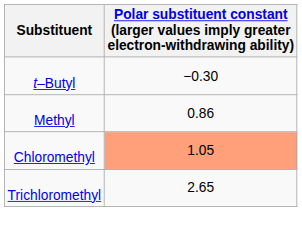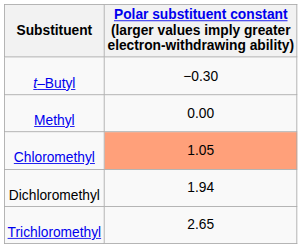Methyl | column 2: 0.86 -> 0.00
+ row: Dichloromethyl | 1.94
